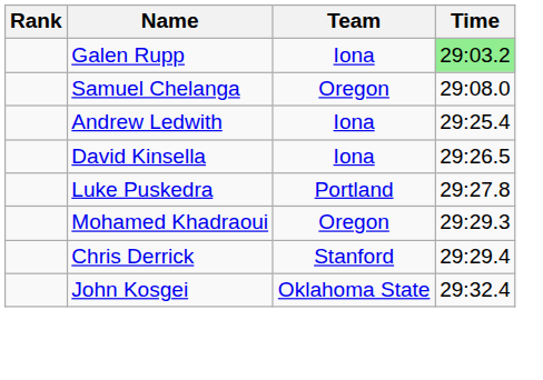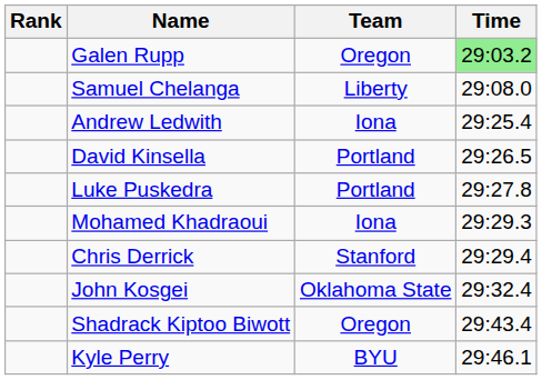Galen Rupp | Team: Iona -> Oregon
Samuel Chelanga | Team: Oregon -> Liberty
David Kinsella | Team: Iona -> Portland
Mohamed Khadraoui | Team: Oregon -> Iona
+ row: Shadrack Kiptoo Biwott | Oregon | 29:43.4
+ row: Kyle Perry | BYU | 29:46.1
